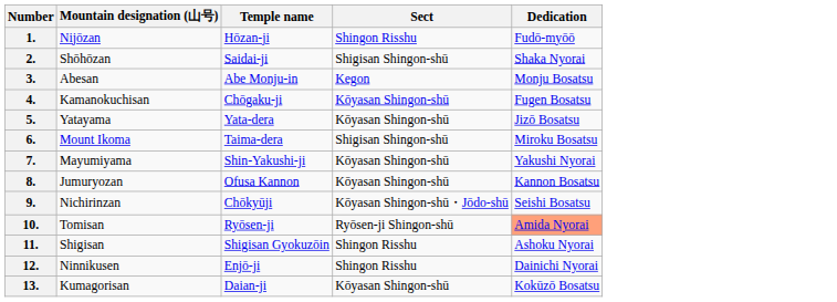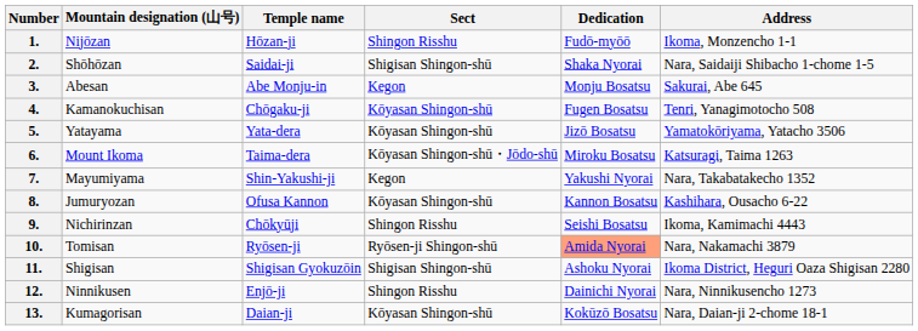+ column: Address | Ikoma, Monzencho 1-1 | Nara, Saidaiji Shibacho 1-chome 1-5 | Sakurai, Abe 645 | Tenri, Yanagimotocho 508 | Yamatokōriyama, Yatacho 3506 | Katsuragi, Taima 1263 | Nara, Takabatakecho 1352 | Kashihara, Ousacho 6-22 | Ikoma, Kamimachi 4443 | Nara, Nakamachi 3879 | Ikoma District, Heguri Oaza Shigisan 2280 | Nara, Ninnikusencho 1273 | Nara, Daian-ji 2-chome 18-1
6. | Sect: Shigisan Shingon-shū -> Kōyasan Shingon-shū・Jōdo-shū
7. | Sect: Kōyasan Shingon-shū -> Kegon
9. | Sect: Kōyasan Shingon-shū・Jōdo-shū -> Shingon Risshu
11. | Sect: Shingon Risshu -> Shigisan Shingon-shū
